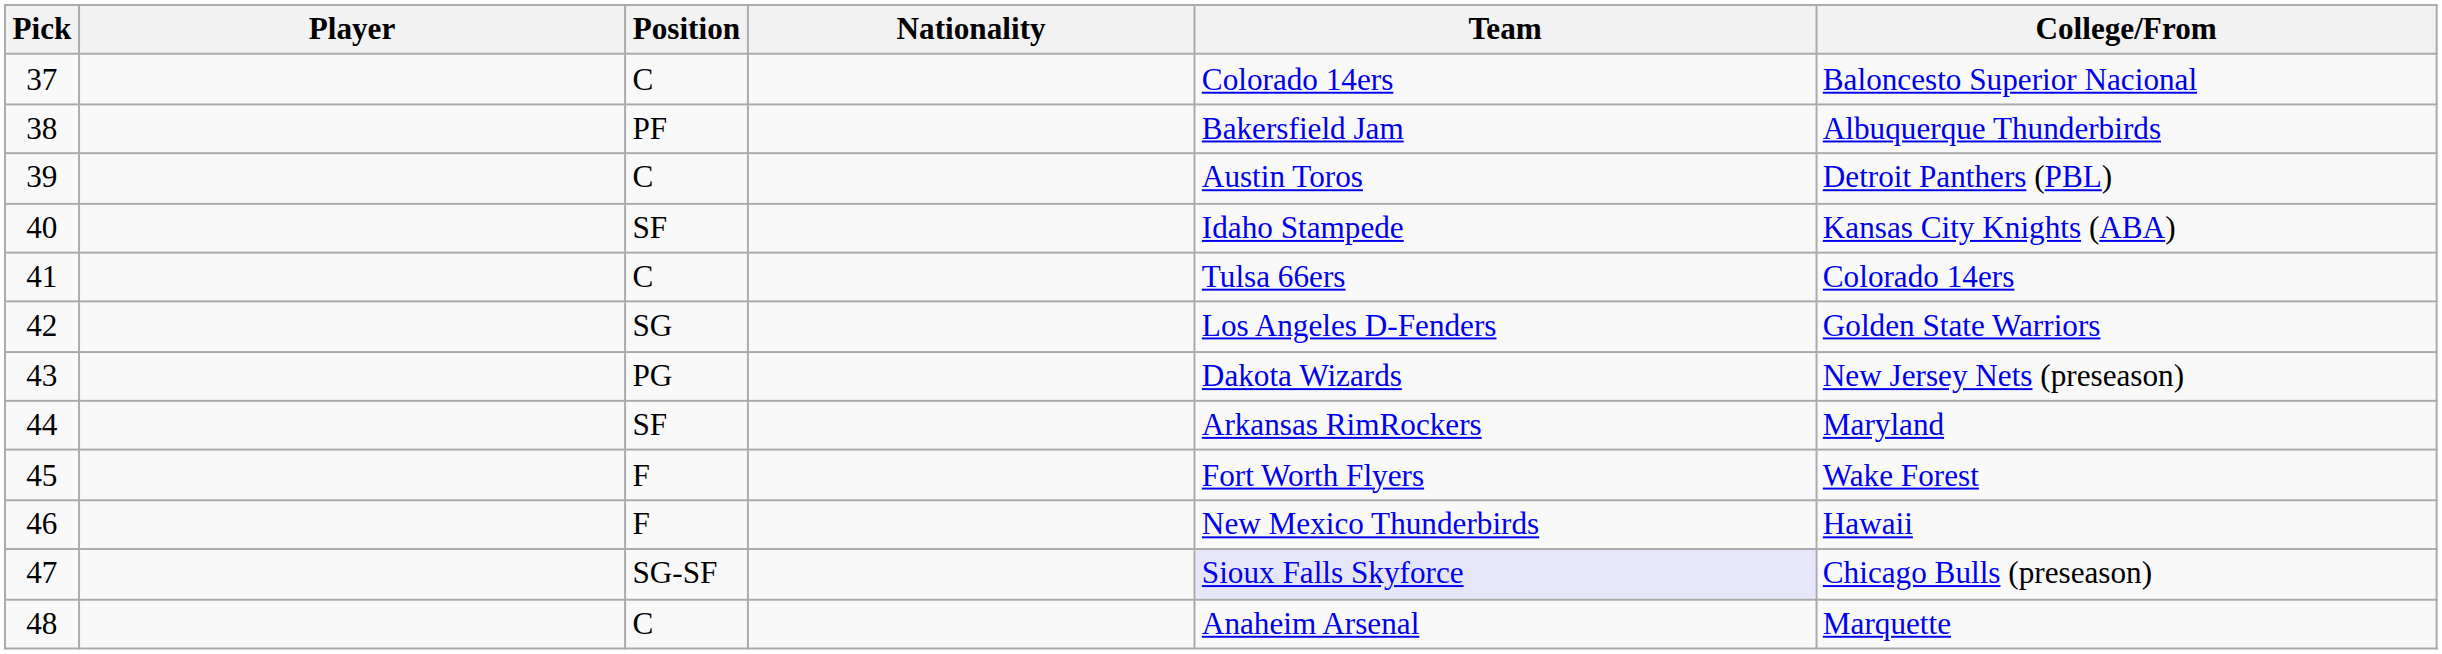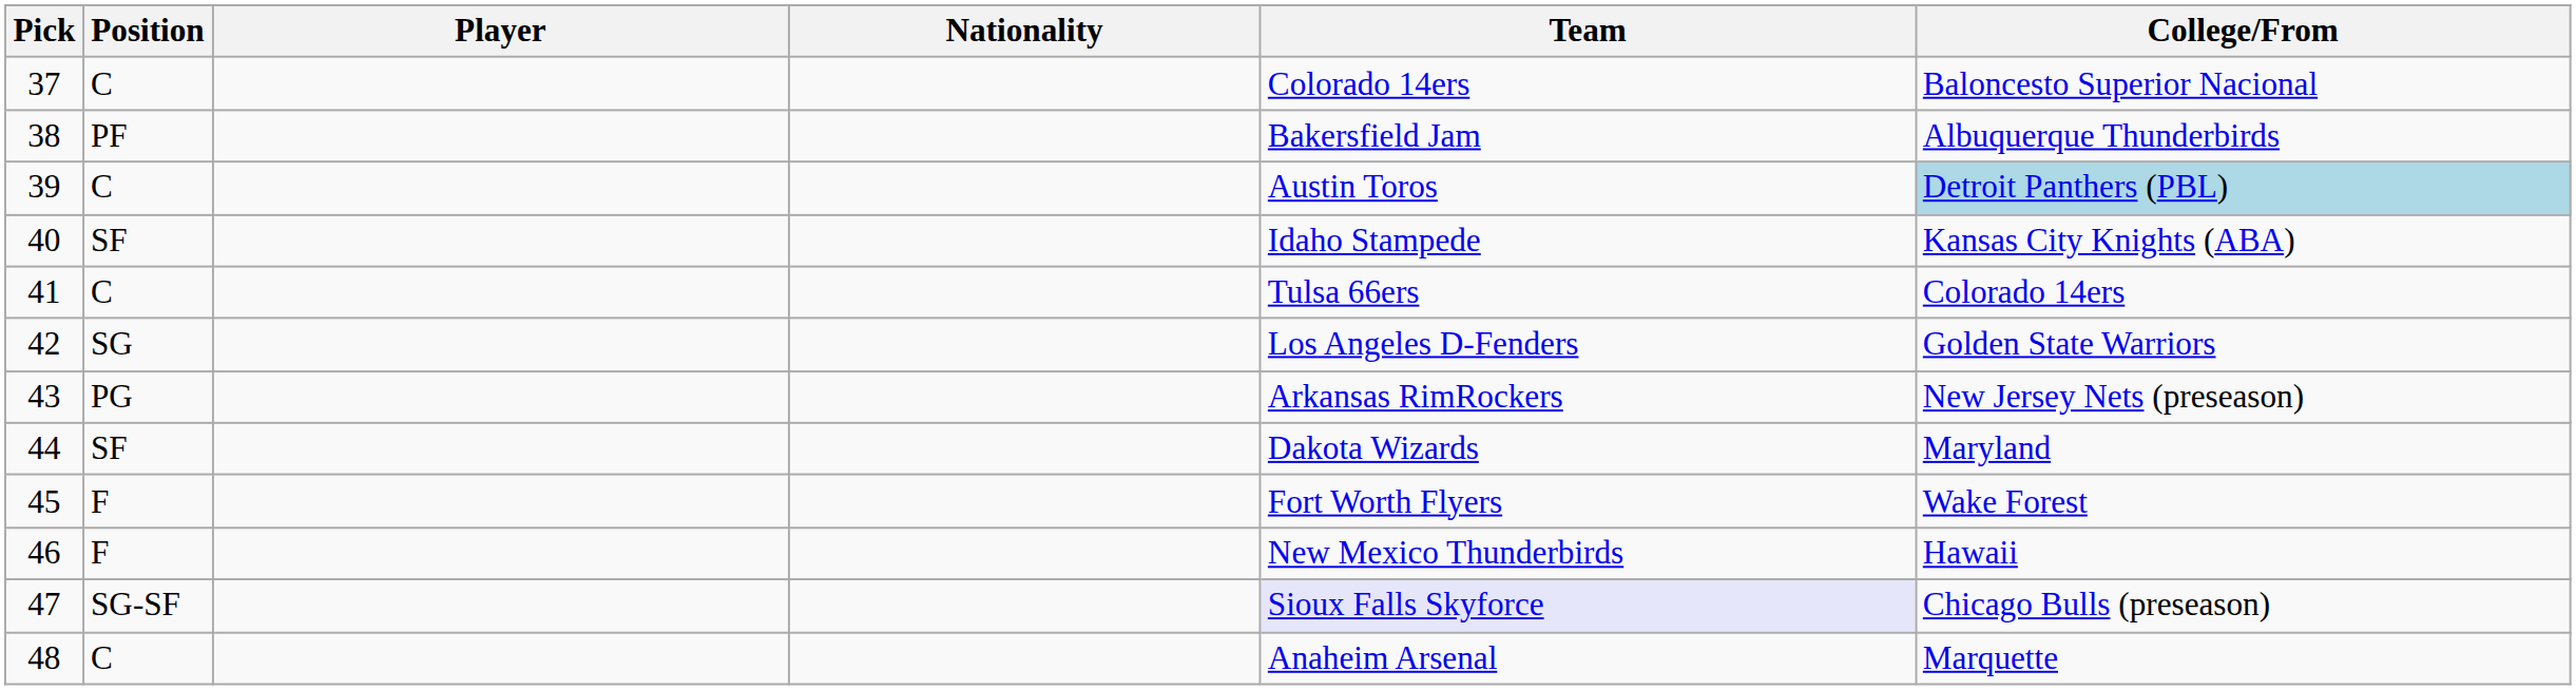columns swapped: Player <-> Position
39 | College/From: no background -> lightblue background
43 | Team: Dakota Wizards -> Arkansas RimRockers
44 | Team: Arkansas RimRockers -> Dakota Wizards
